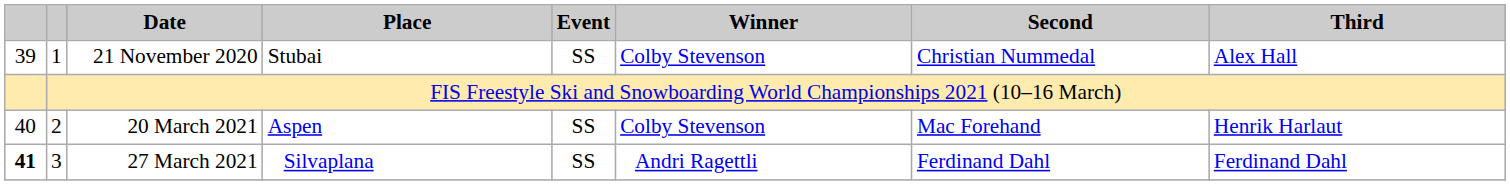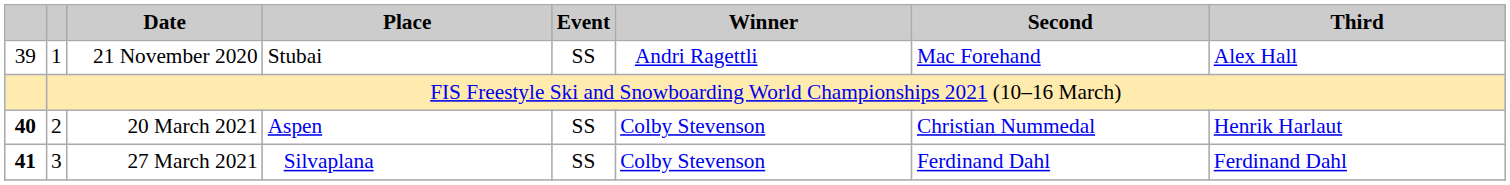21 November 2020 | Winner: Colby Stevenson -> Andri Ragettli
21 November 2020 | Second: Christian Nummedal -> Mac Forehand
20 March 2021 | column 1: normal -> bold
20 March 2021 | Second: Mac Forehand -> Christian Nummedal
27 March 2021 | Winner: Andri Ragettli -> Colby Stevenson
